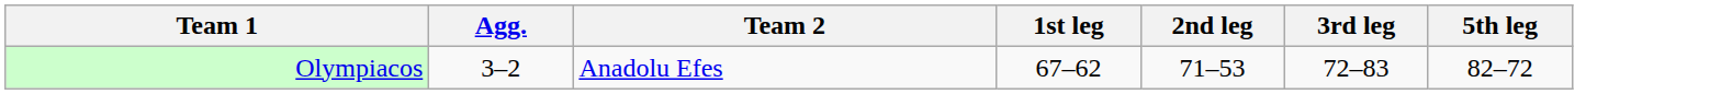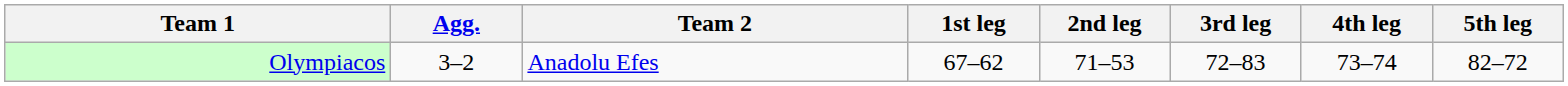+ column: 4th leg | 73–74
